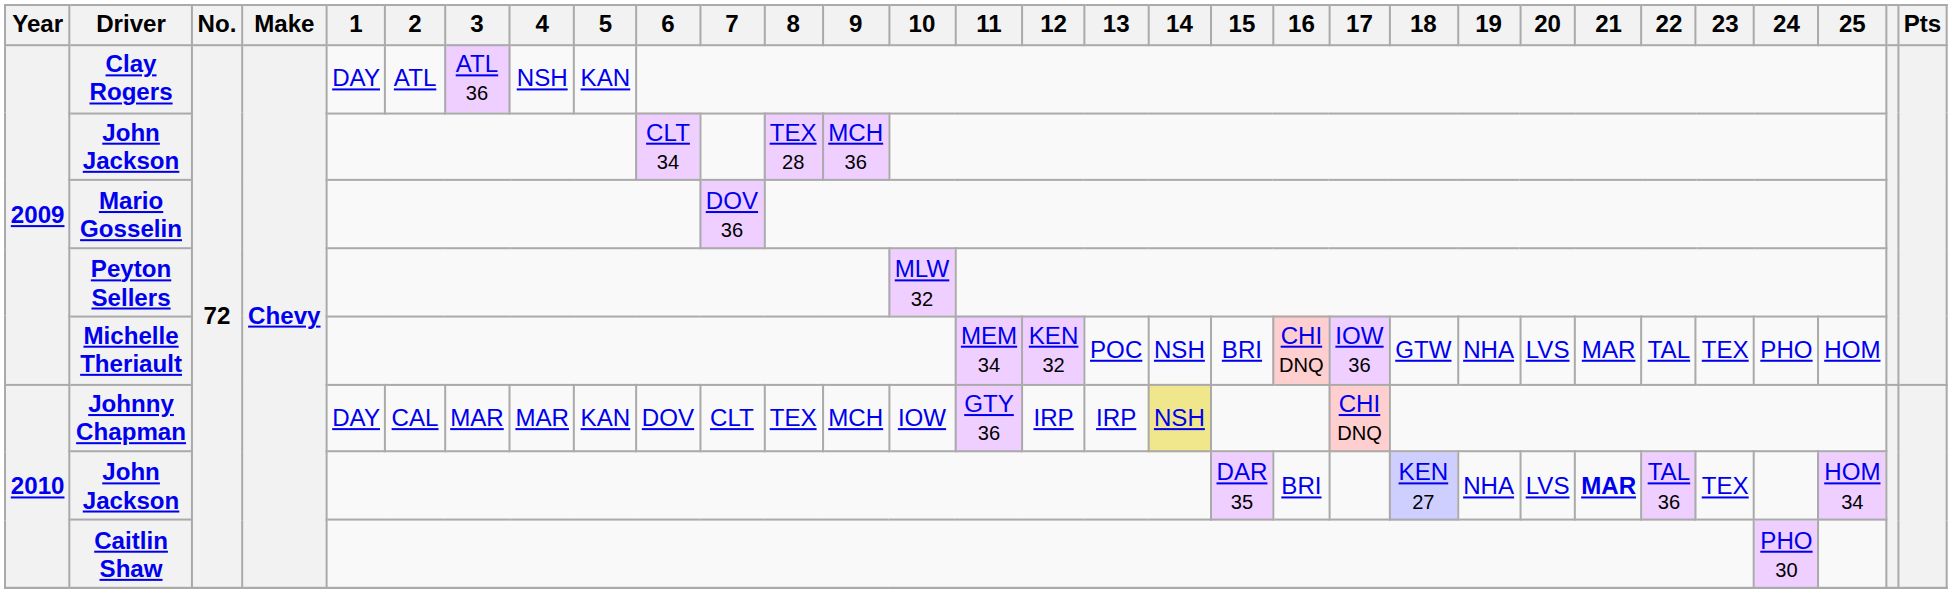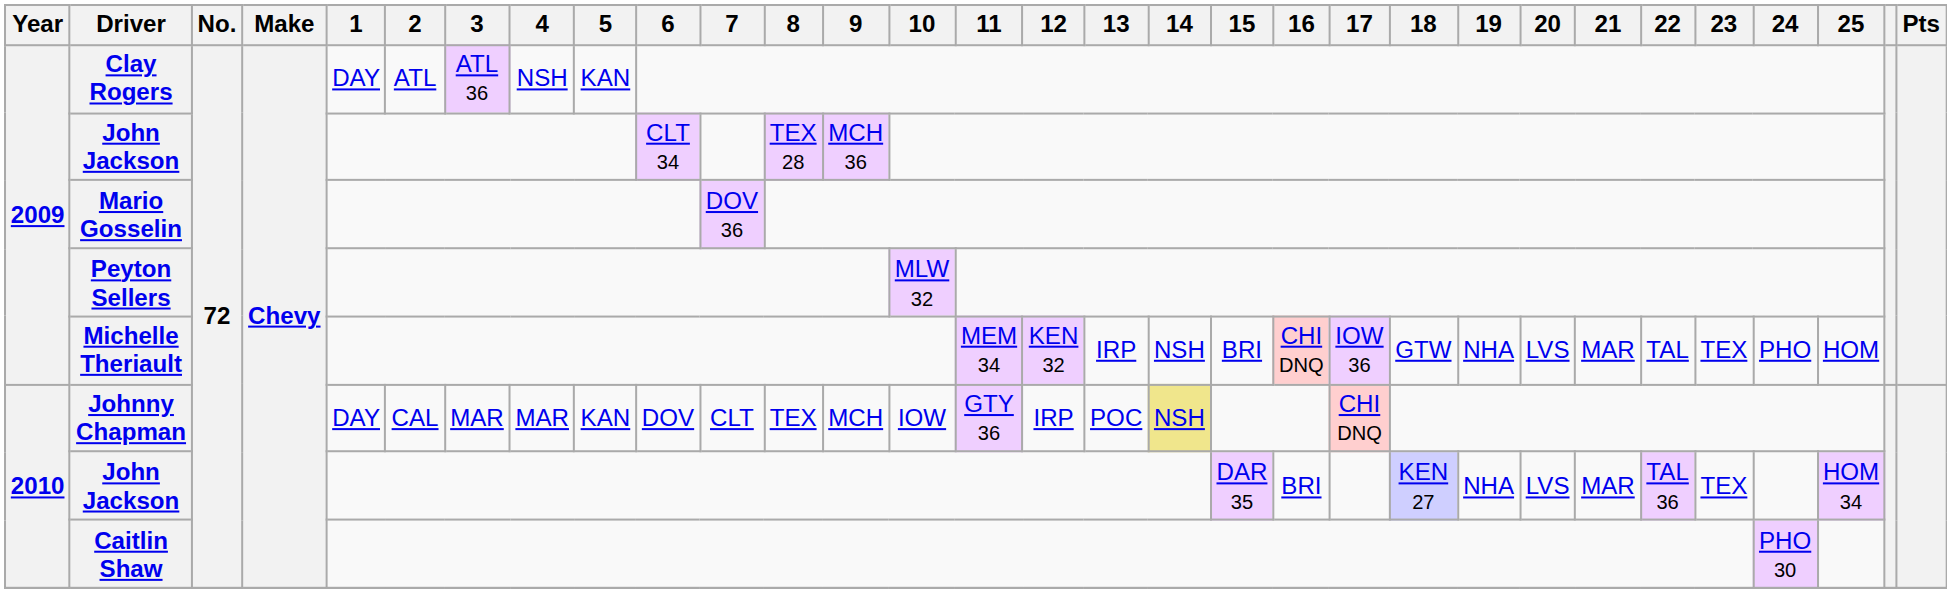Michelle Theriault | 13: POC -> IRP
Johnny Chapman | 13: IRP -> POC
2010 / John Jackson | 21: bold -> normal
